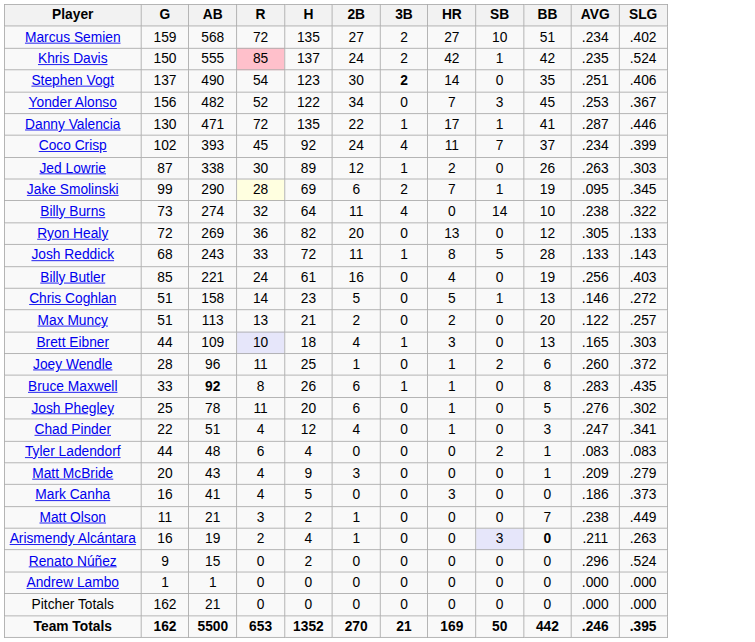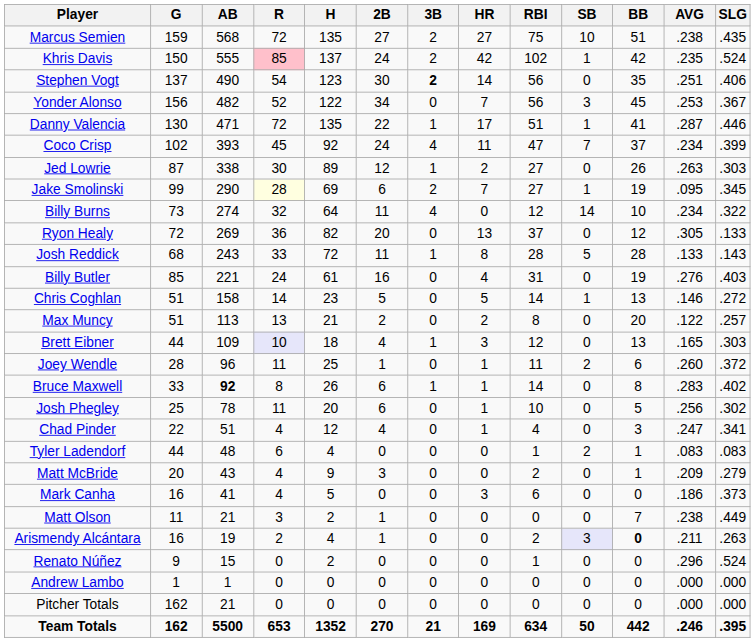+ column: RBI | 75 | 102 | 56 | 56 | 51 | 47 | 27 | 27 | 12 | 37 | 28 | 31 | 14 | 8 | 12 | 11 | 14 | 10 | 4 | 1 | 2 | 6 | 0 | 2 | 1 | 0 | 0 | 634
Marcus Semien | AVG: .234 -> .238
Marcus Semien | SLG: .402 -> .435
Billy Burns | AVG: .238 -> .234
Billy Butler | AVG: .256 -> .276
Bruce Maxwell | SLG: .435 -> .402
Josh Phegley | AVG: .276 -> .256
